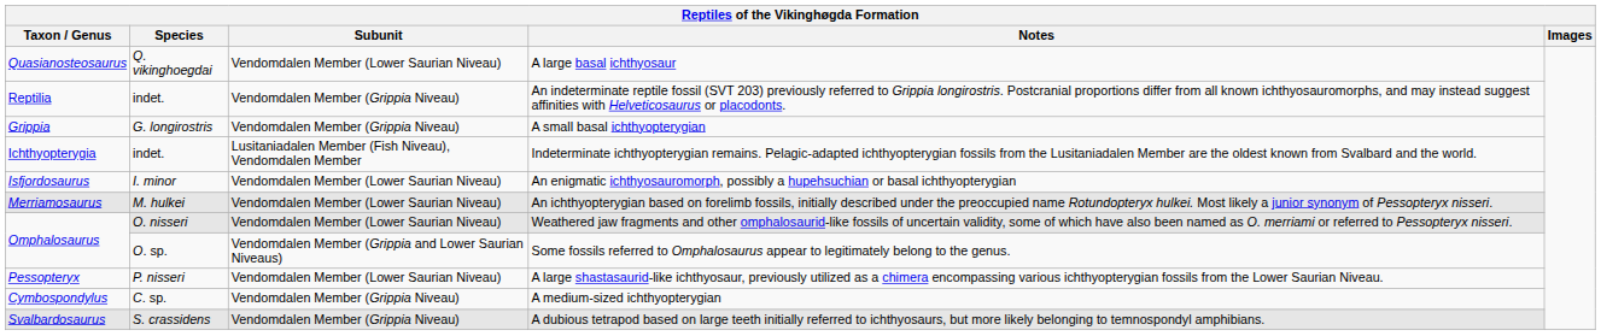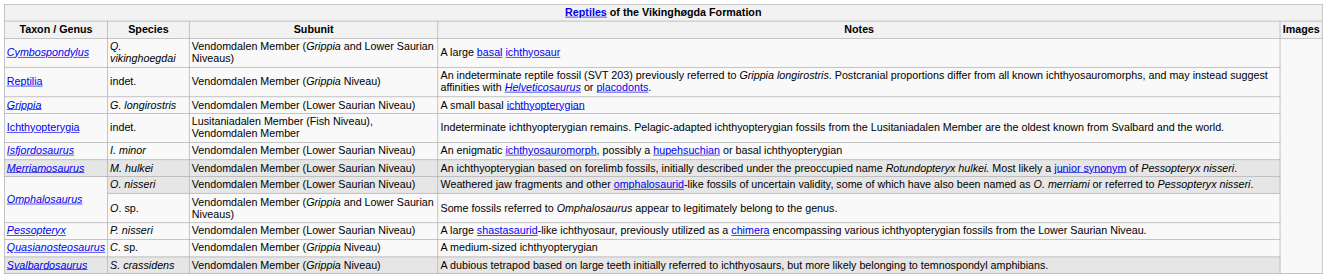A large basal ichthyosaur | Taxon / Genus: Quasianosteosaurus -> Cymbospondylus
A large basal ichthyosaur | Subunit: Vendomdalen Member (Lower Saurian Niveau) -> Vendomdalen Member (Grippia and Lower Saurian Niveaus)
A small basal ichthyopterygian | Subunit: Vendomdalen Member (Grippia Niveau) -> Vendomdalen Member (Lower Saurian Niveau)
A medium-sized ichthyopterygian | Taxon / Genus: Cymbospondylus -> Quasianosteosaurus
